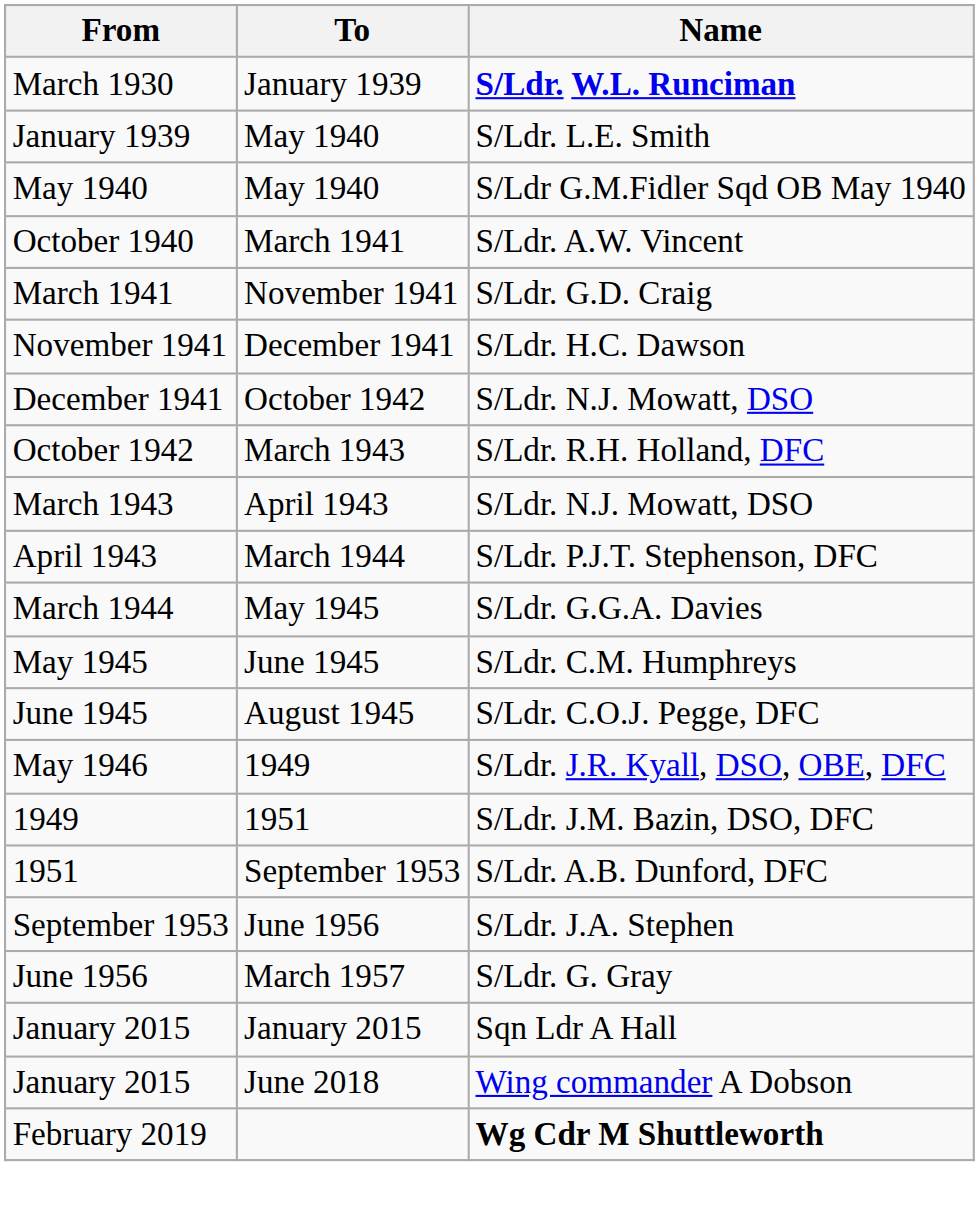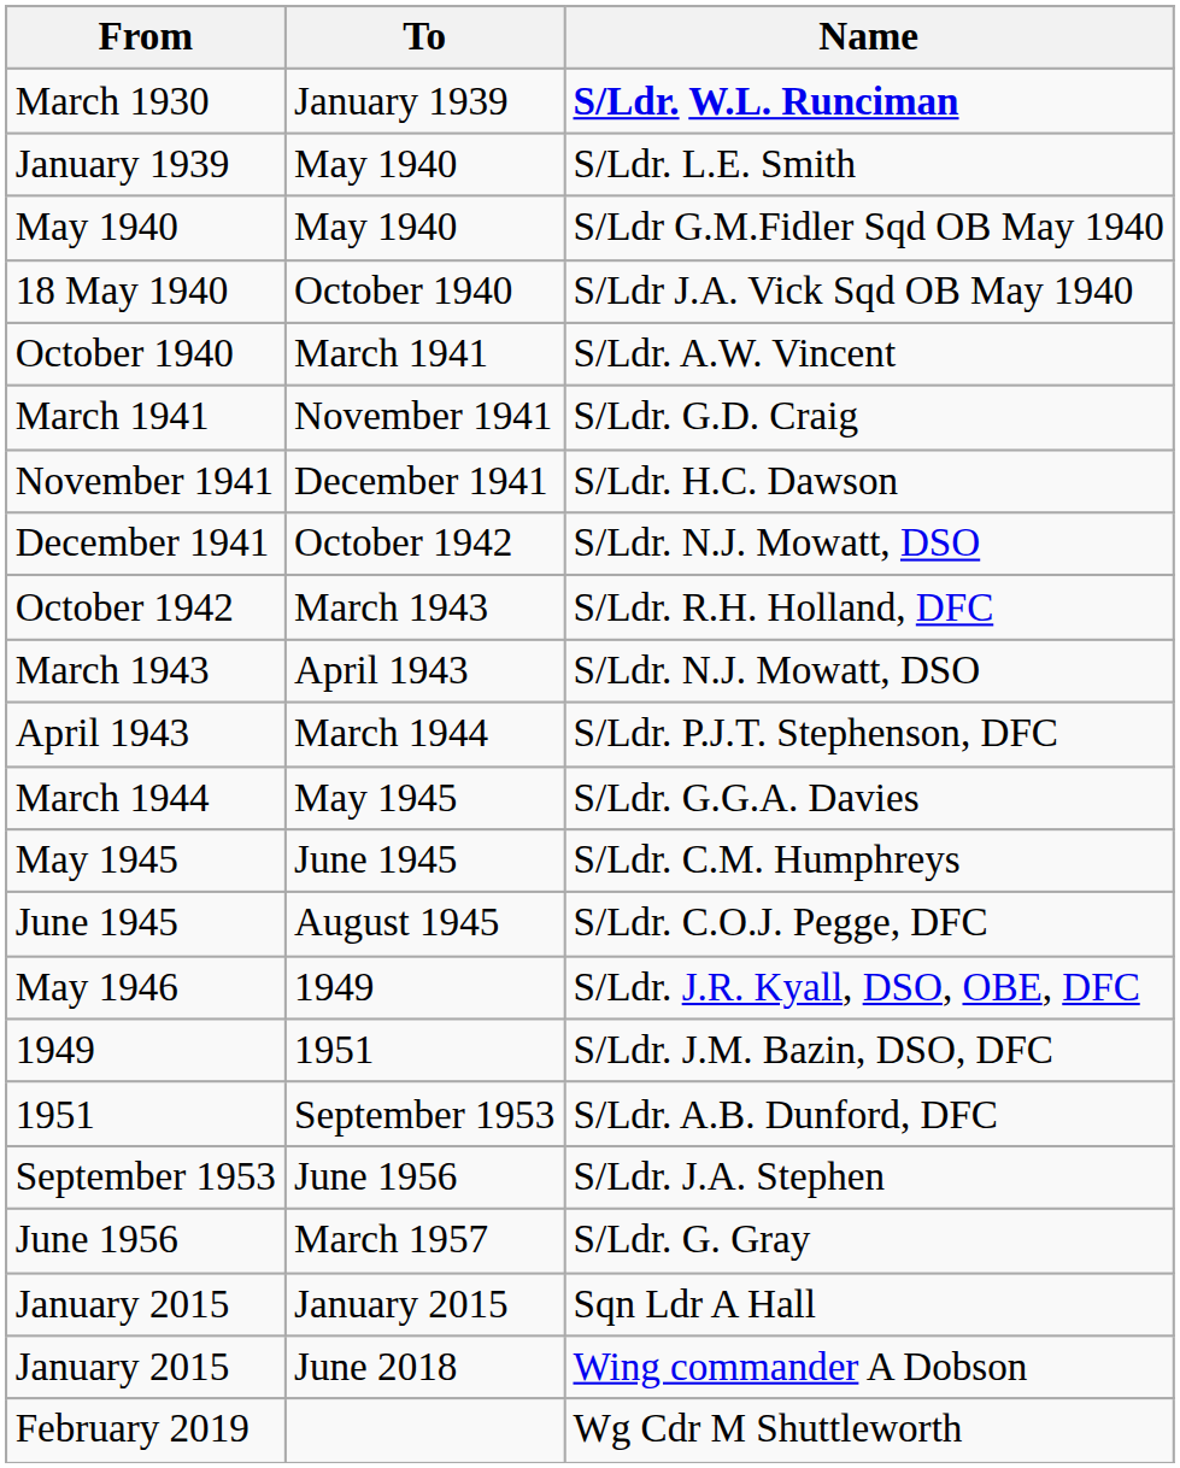+ row: 18 May 1940 | October 1940 | S/Ldr J.A. Vick Sqd OB May 1940
February 2019 | Name: bold -> normal
